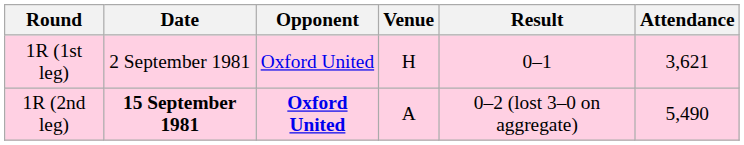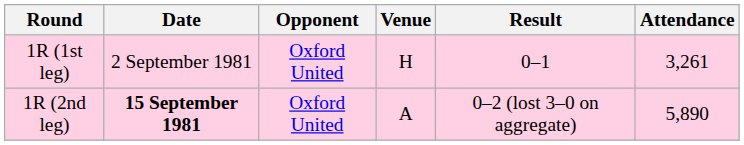1R (1st leg) | Attendance: 3,621 -> 3,261
1R (2nd leg) | Opponent: bold -> normal
1R (2nd leg) | Attendance: 5,490 -> 5,890
